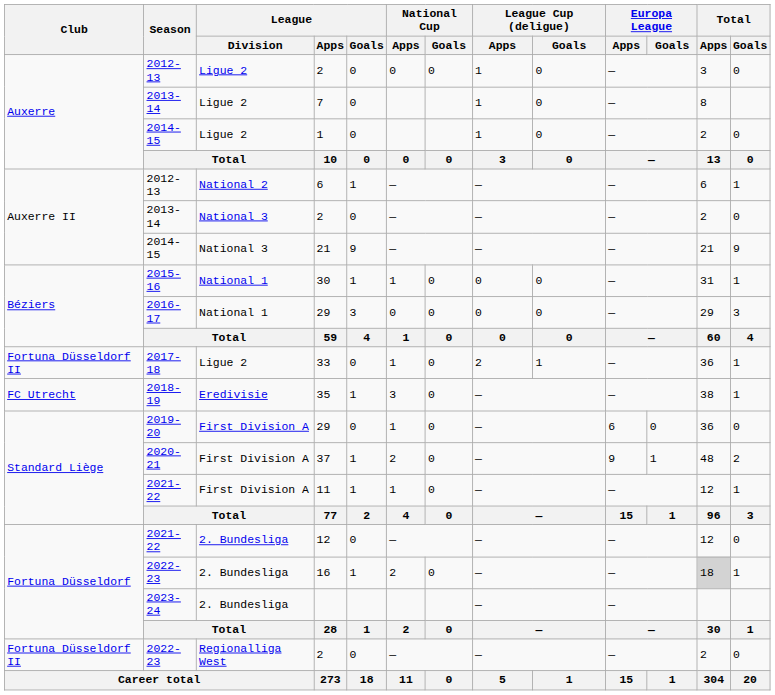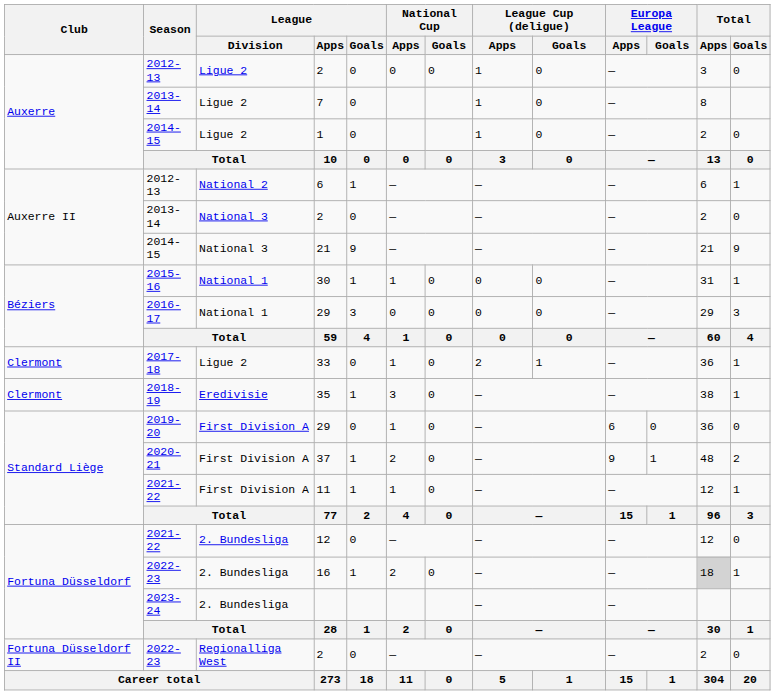33 | Club: Fortuna Düsseldorf II -> Clermont
35 | Club: FC Utrecht -> Clermont
